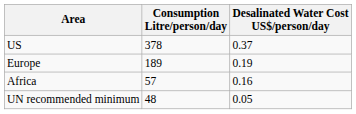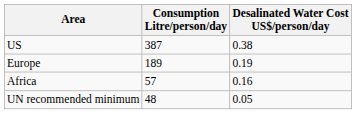US | Consumption Litre/person/day: 378 -> 387
US | Desalinated Water Cost US$/person/day: 0.37 -> 0.38
